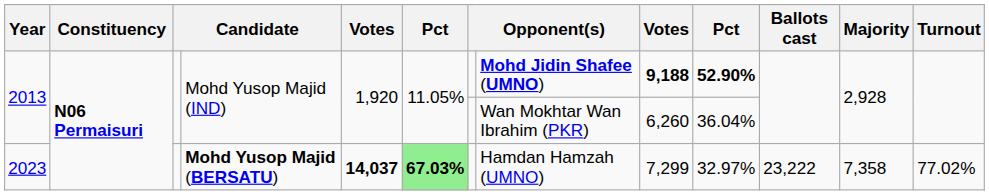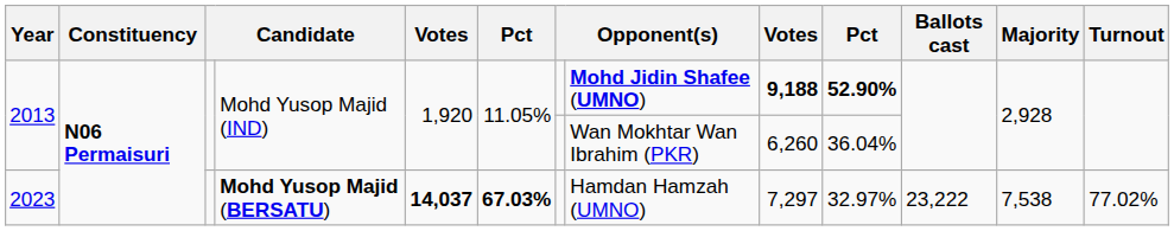2023 | column 6: lightgreen background -> no background
2023 | column 9: 7,299 -> 7,297
2023 | Majority: 7,358 -> 7,538
